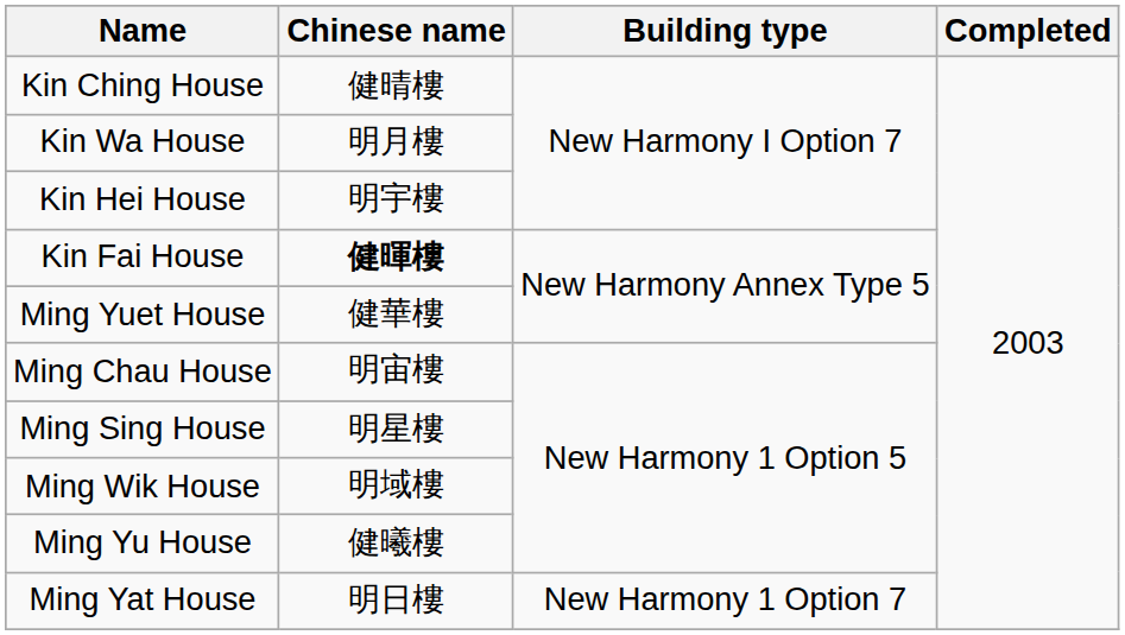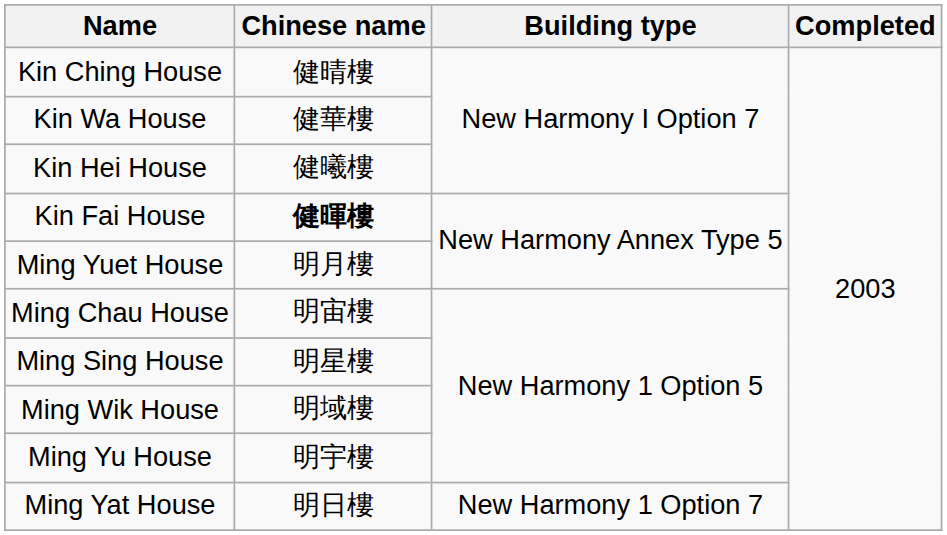Kin Wa House | Chinese name: 明月樓 -> 健華樓
Kin Hei House | Chinese name: 明宇樓 -> 健曦樓
Ming Yuet House | Chinese name: 健華樓 -> 明月樓
Ming Yu House | Chinese name: 健曦樓 -> 明宇樓
